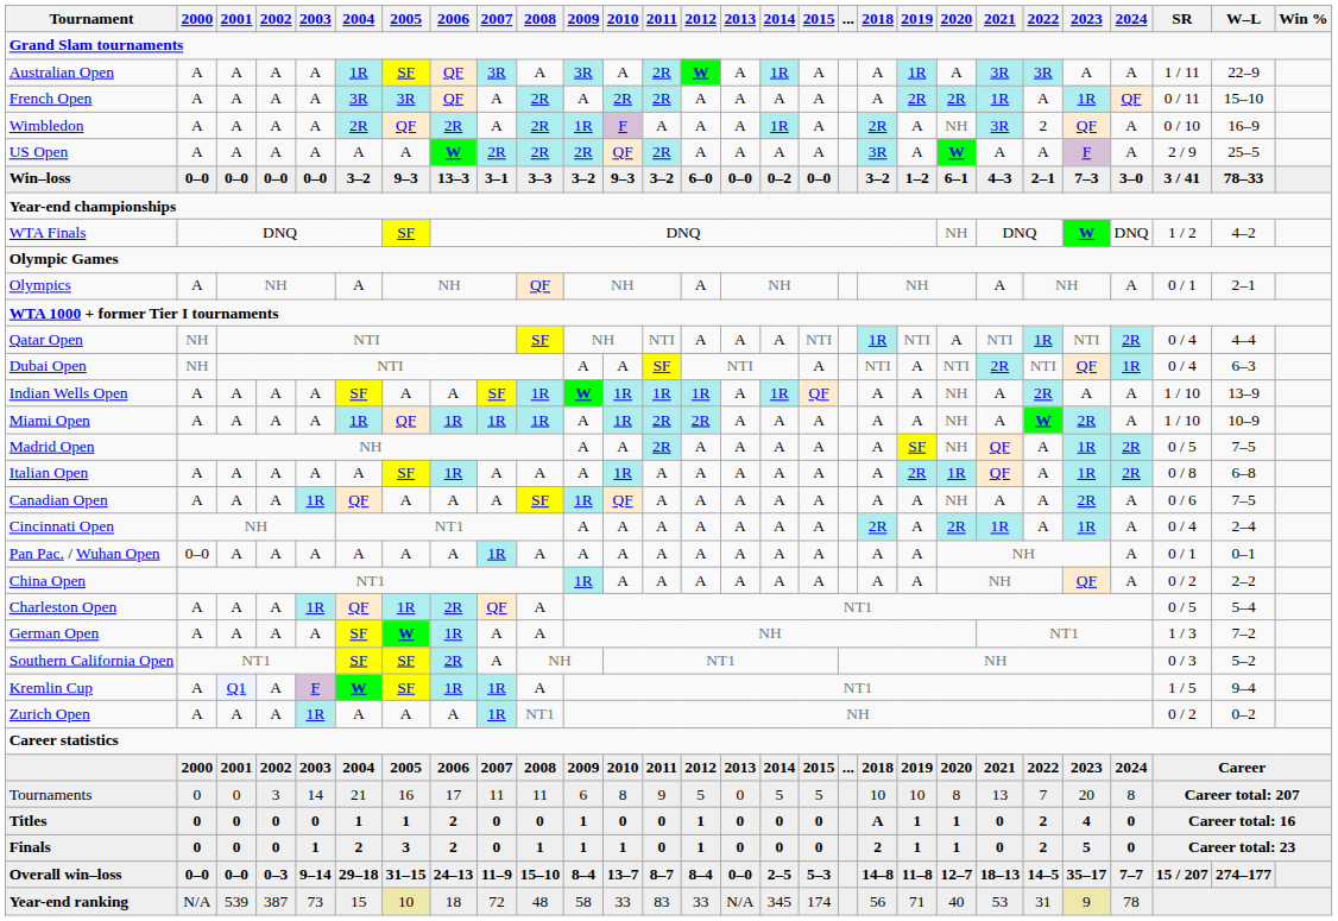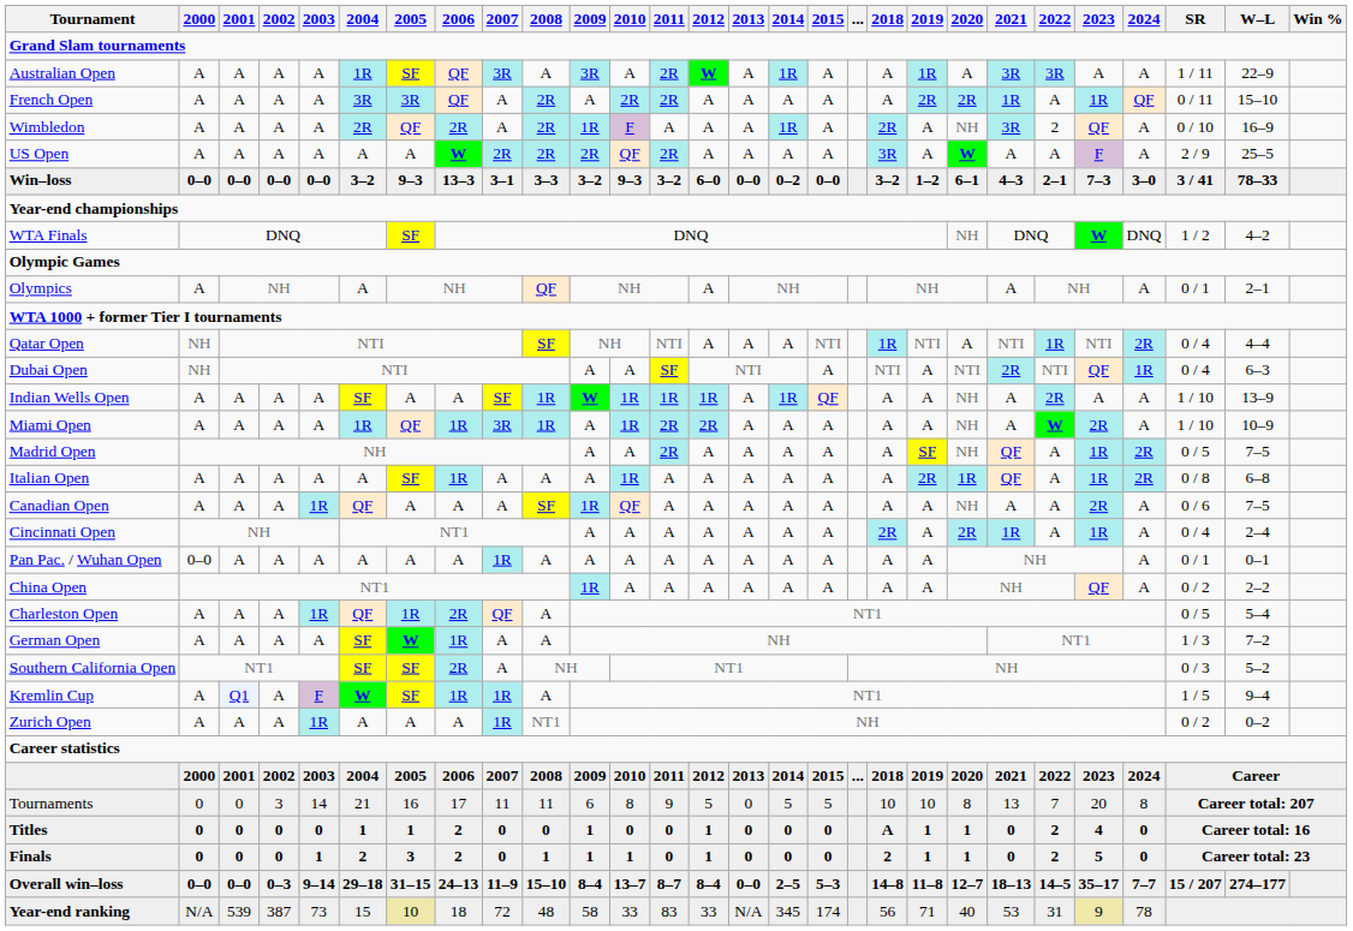Miami Open | 2007: 1R -> 3R
